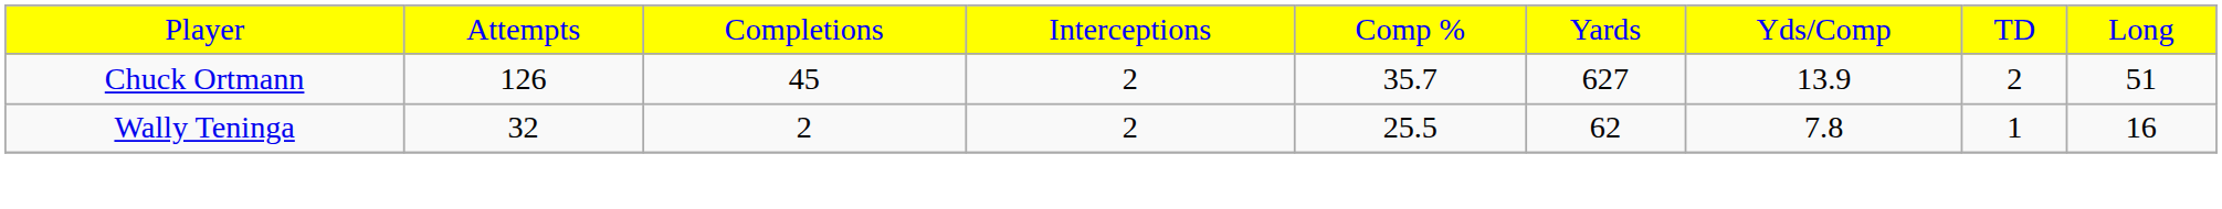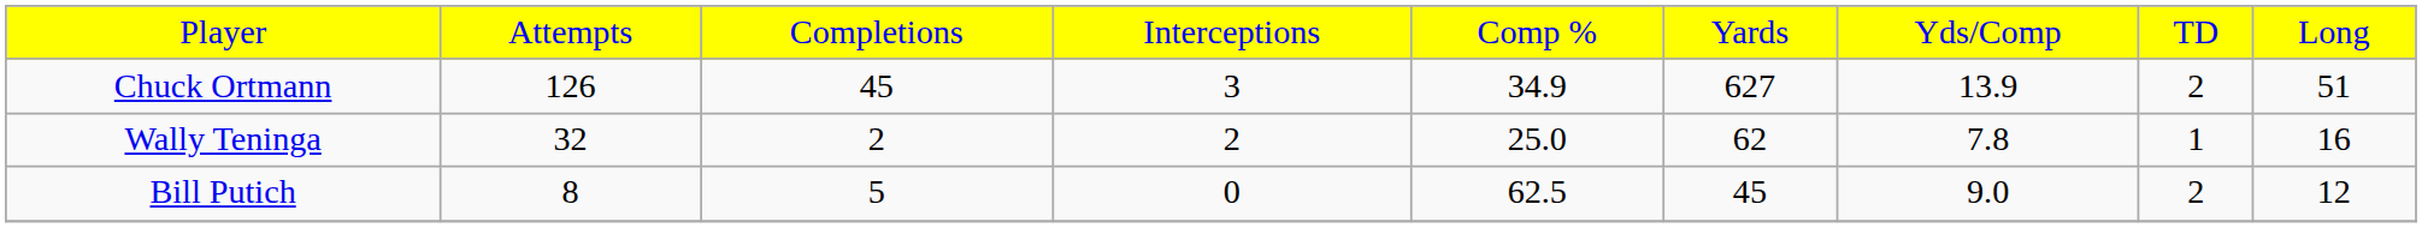Chuck Ortmann | column 4: 2 -> 3
Chuck Ortmann | column 5: 35.7 -> 34.9
Wally Teninga | column 5: 25.5 -> 25.0
+ row: Bill Putich | 8 | 5 | 0 | 62.5 | 45 | 9.0 | 2 | 12
